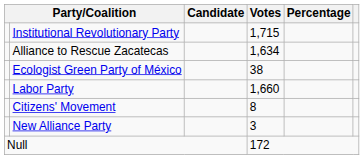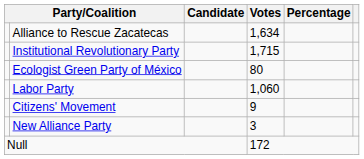rows swapped: Alliance to Rescue Zacatecas <-> Institutional Revolutionary Party
Ecologist Green Party of México | Votes: 38 -> 80
Labor Party | Votes: 1,660 -> 1,060
Citizens' Movement | Votes: 8 -> 9
